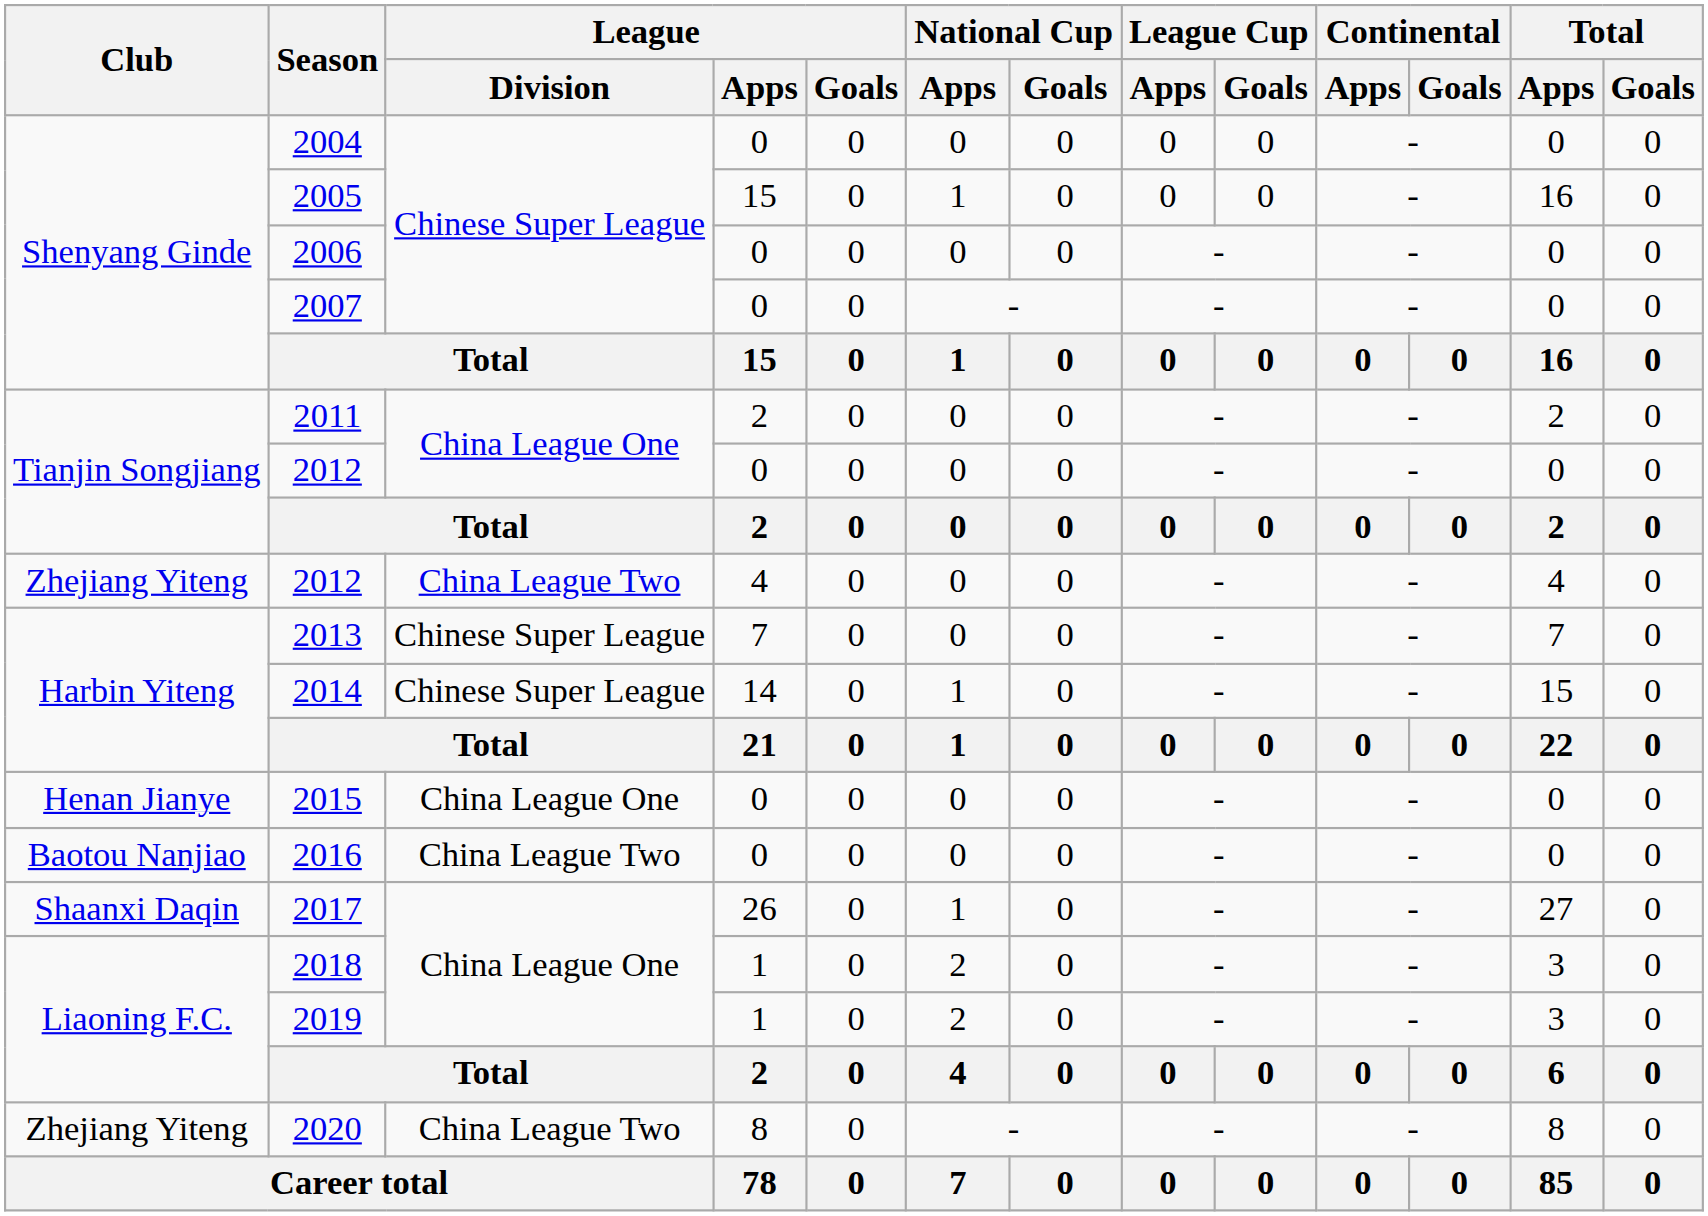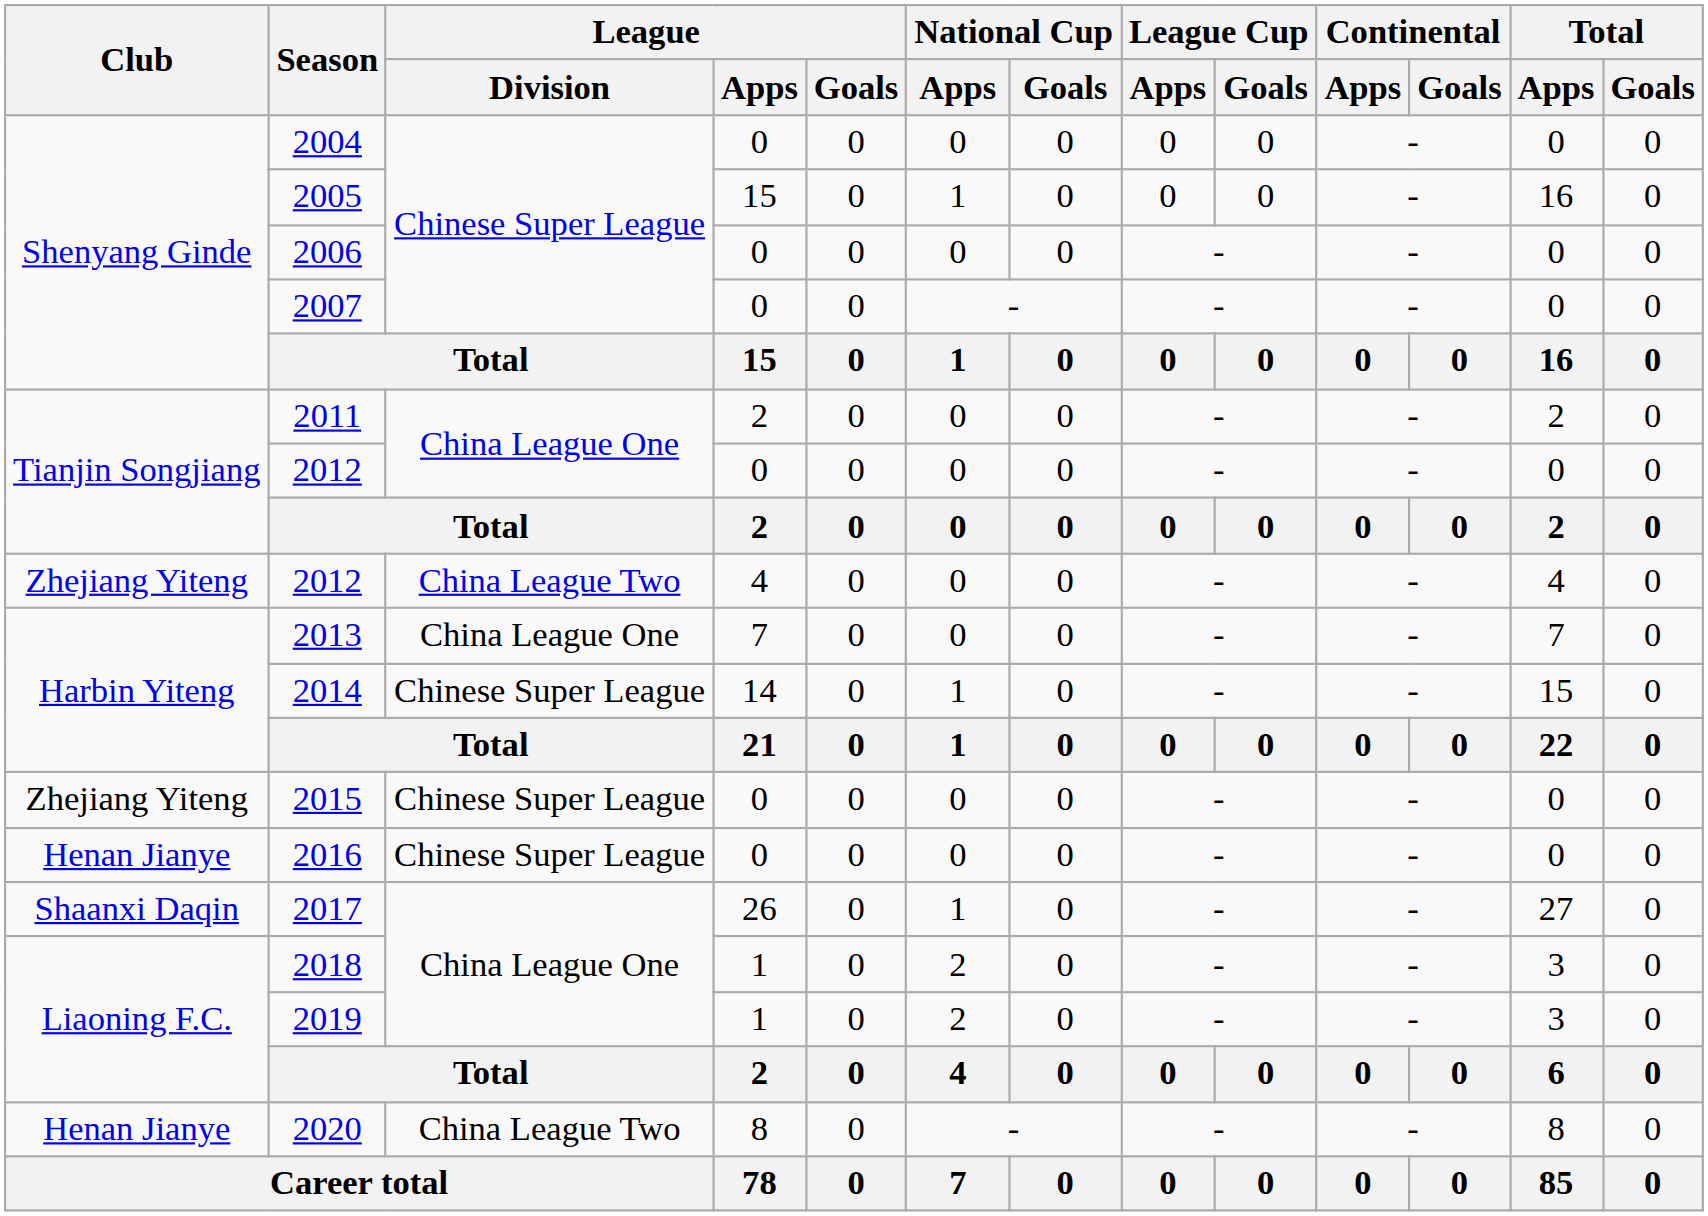2013 | League / Division: Chinese Super League -> China League One
2015 | Club: Henan Jianye -> Zhejiang Yiteng
2015 | League / Division: China League One -> Chinese Super League
2016 | Club: Baotou Nanjiao -> Henan Jianye
2016 | League / Division: China League Two -> Chinese Super League
2020 | Club: Zhejiang Yiteng -> Henan Jianye
